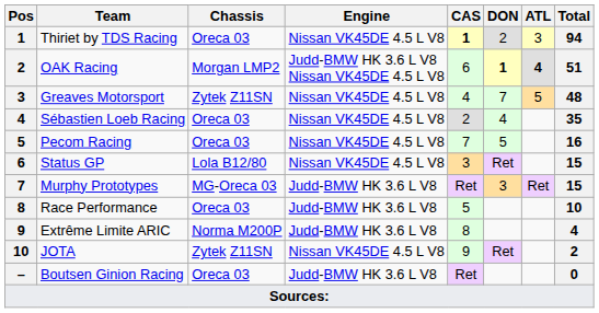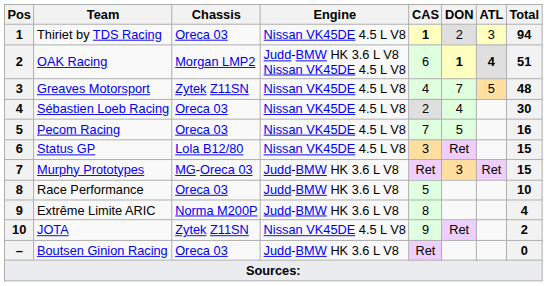Sébastien Loeb Racing | Total: 35 -> 30
